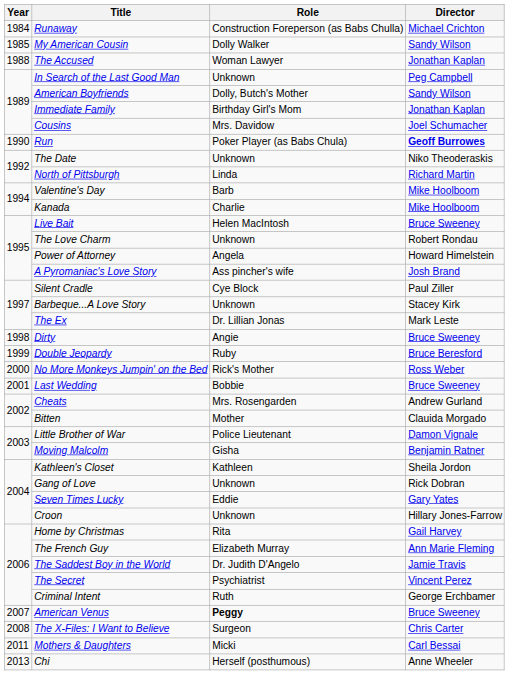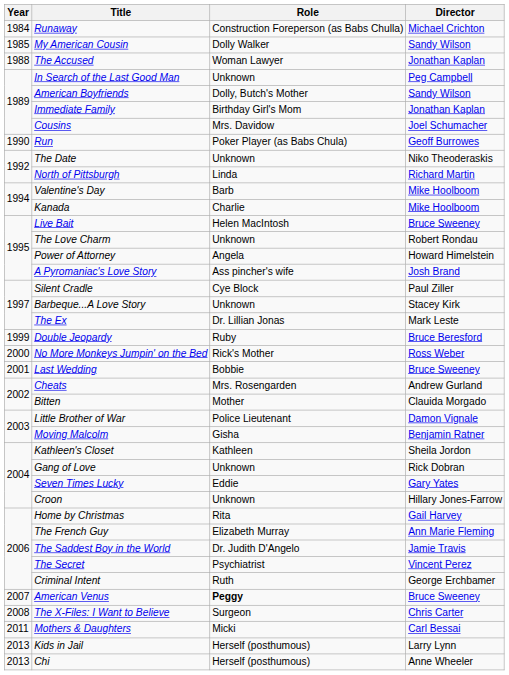Run | Director: bold -> normal
- row: 1998 | Dirty | Angie | Bruce Sweeney
+ row: 2013 | Kids in Jail | Herself (posthumous) | Larry Lynn
